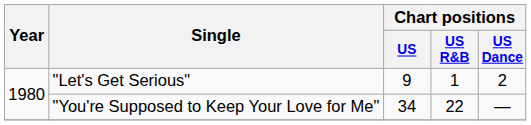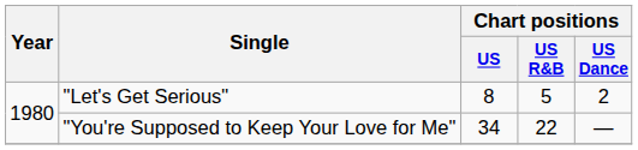"Let's Get Serious" | Chart positions / US: 9 -> 8
"Let's Get Serious" | Chart positions / US R&B: 1 -> 5
